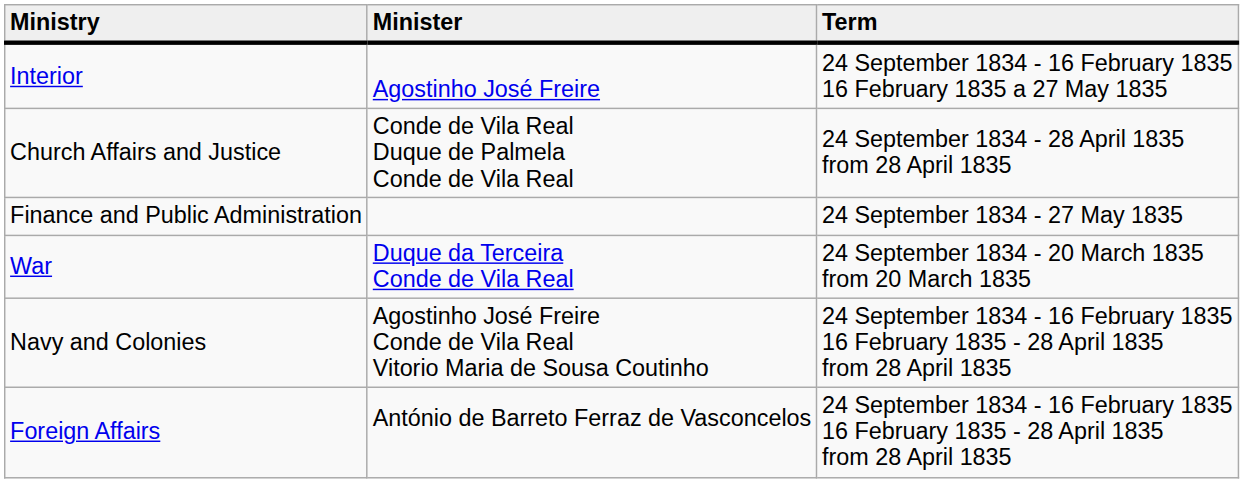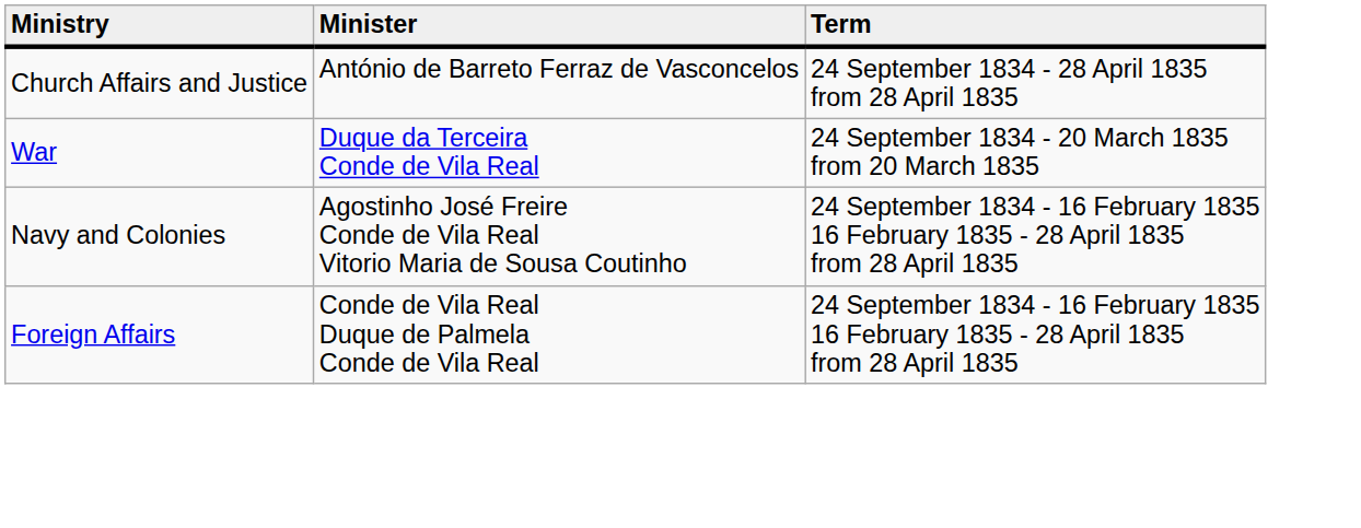- row: Interior | Agostinho José Freire | 24 September 1834 - 16 February 1835 16 February 1835 a 27 May 1835
Church Affairs and Justice | Minister: Conde de Vila Real Duque de Palmela Conde de Vila Real -> António de Barreto Ferraz de Vasconcelos
- row: Finance and Public Administration | 24 September 1834 - 27 May 1835
Foreign Affairs | Minister: António de Barreto Ferraz de Vasconcelos -> Conde de Vila Real Duque de Palmela Conde de Vila Real
